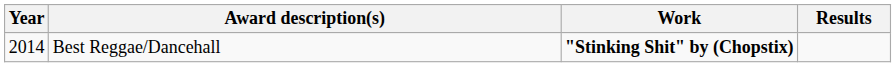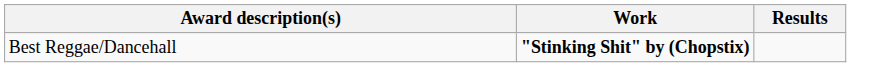- column: Year | 2014
